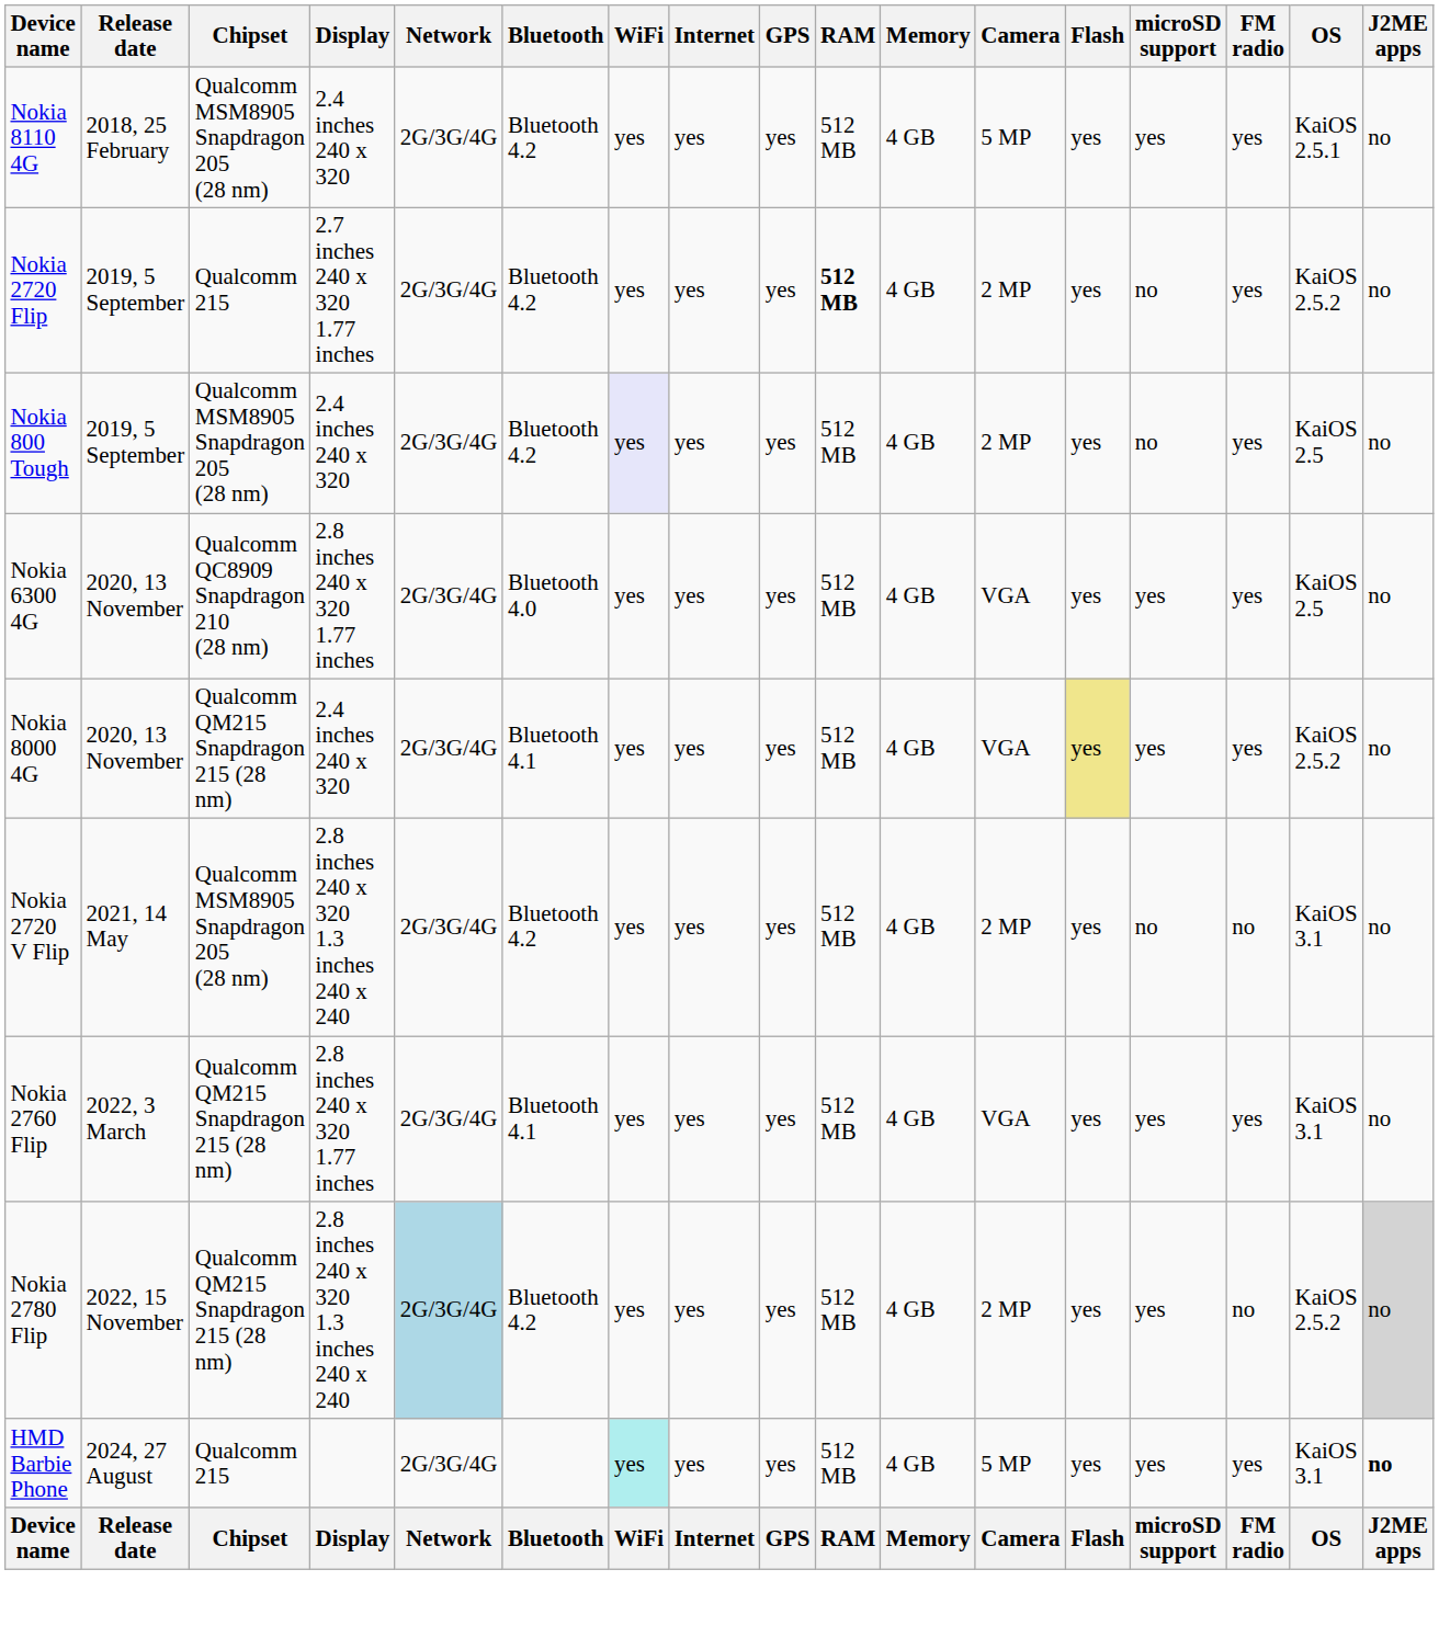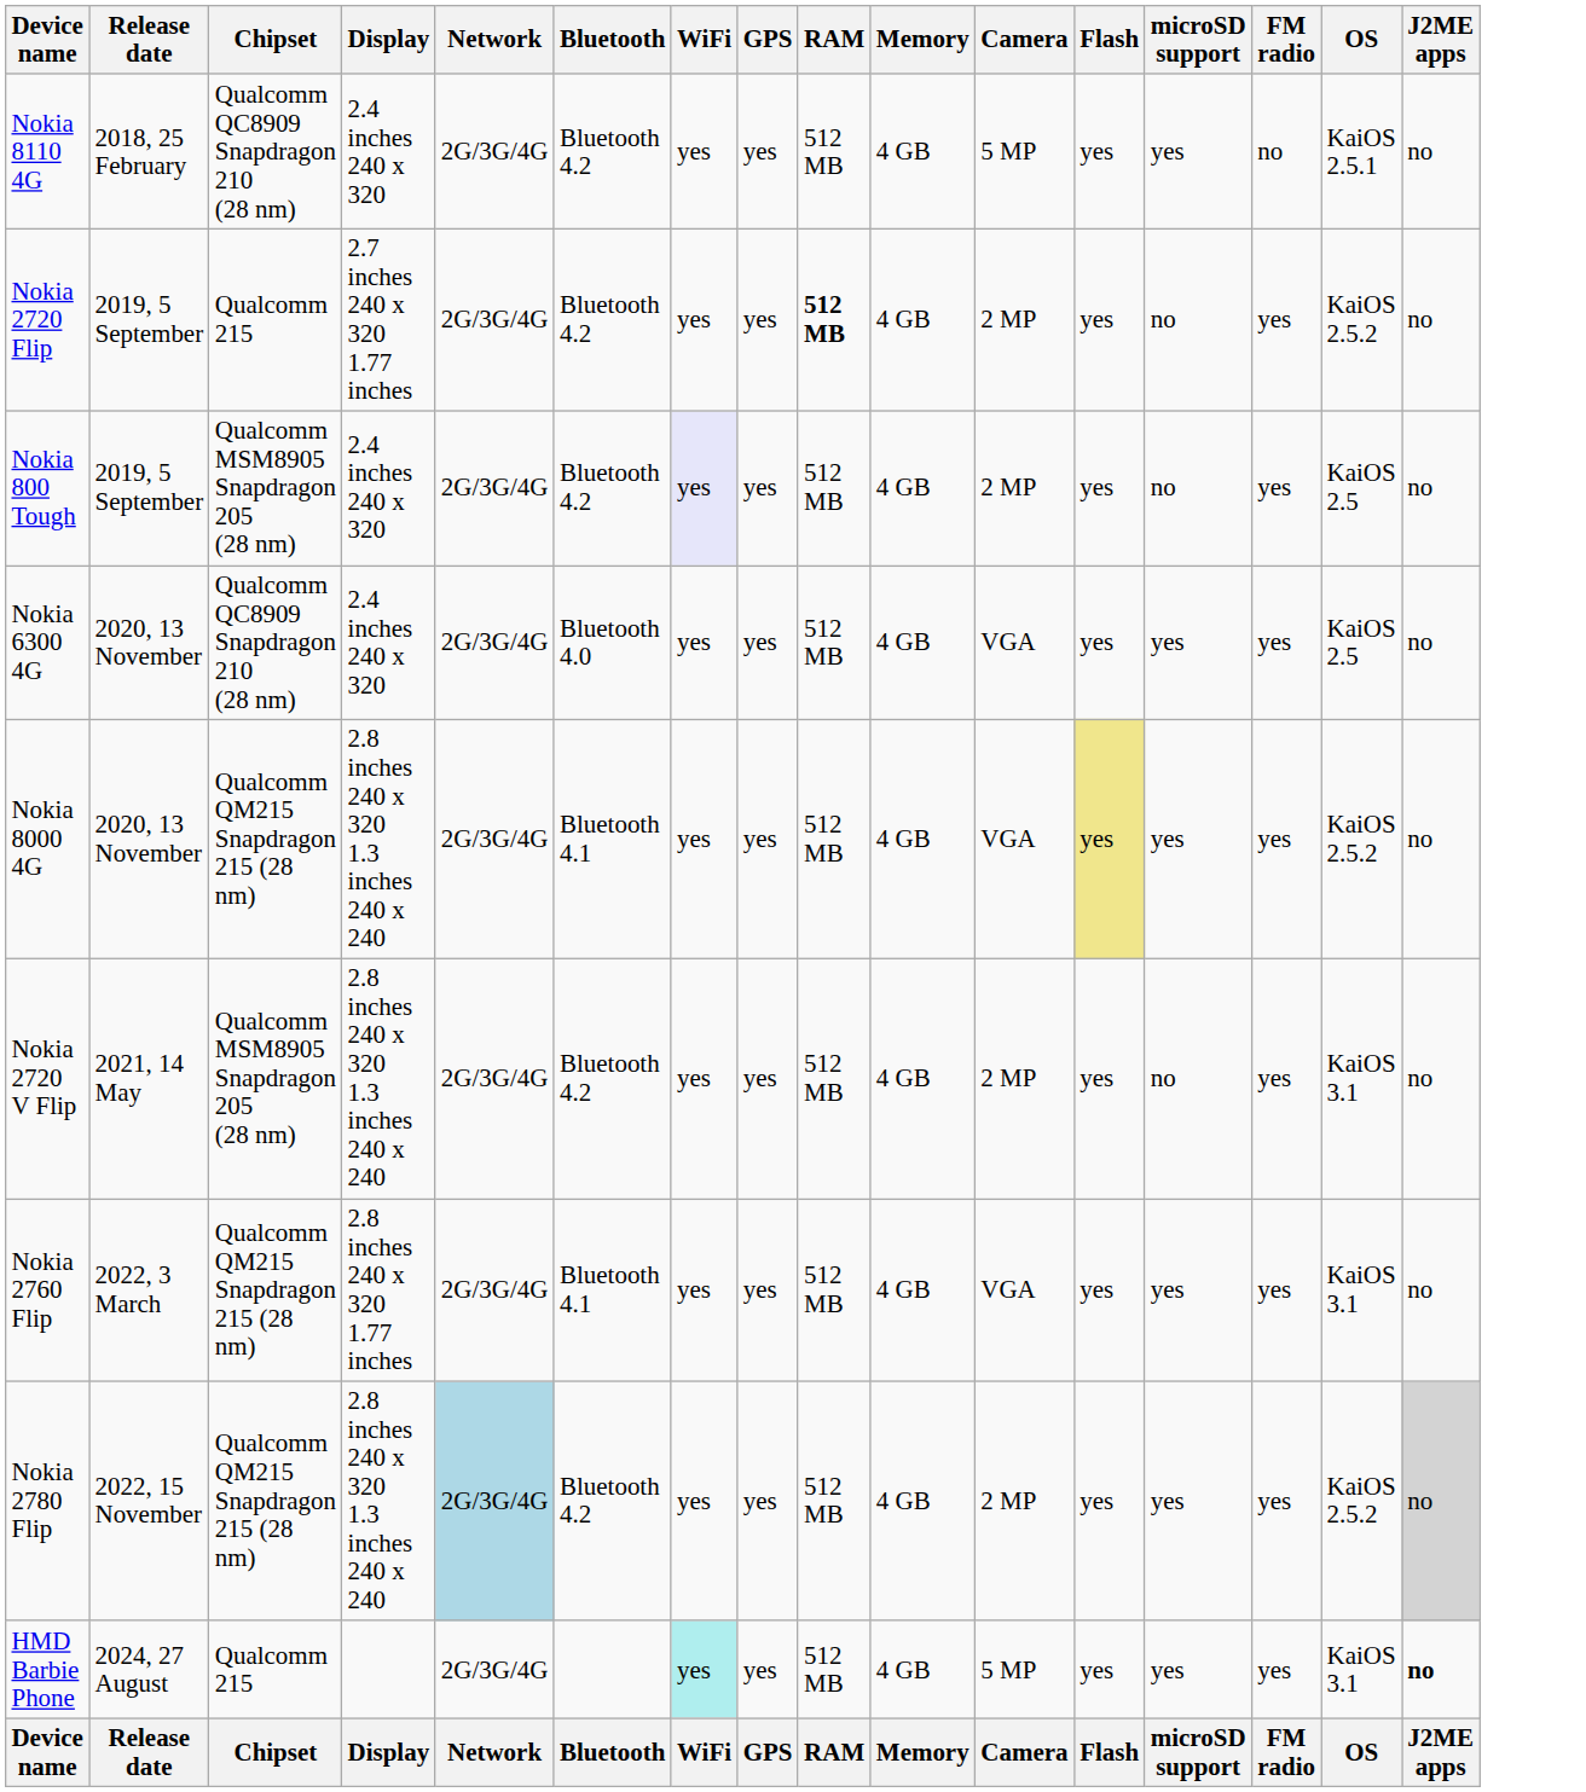- column: Internet | yes | yes | yes | yes | yes | yes | yes | yes | yes | Internet
Nokia 8110 4G | Chipset: Qualcomm MSM8905 Snapdragon 205 (28 nm) -> Qualcomm QC8909 Snapdragon 210 (28 nm)
Nokia 8110 4G | FM radio: yes -> no
Nokia 6300 4G | Display: 2.8 inches 240 x 320 1.77 inches -> 2.4 inches 240 x 320
Nokia 8000 4G | Display: 2.4 inches 240 x 320 -> 2.8 inches 240 x 320 1.3 inches 240 x 240
Nokia 2720 V Flip | FM radio: no -> yes
Nokia 2780 Flip | FM radio: no -> yes
